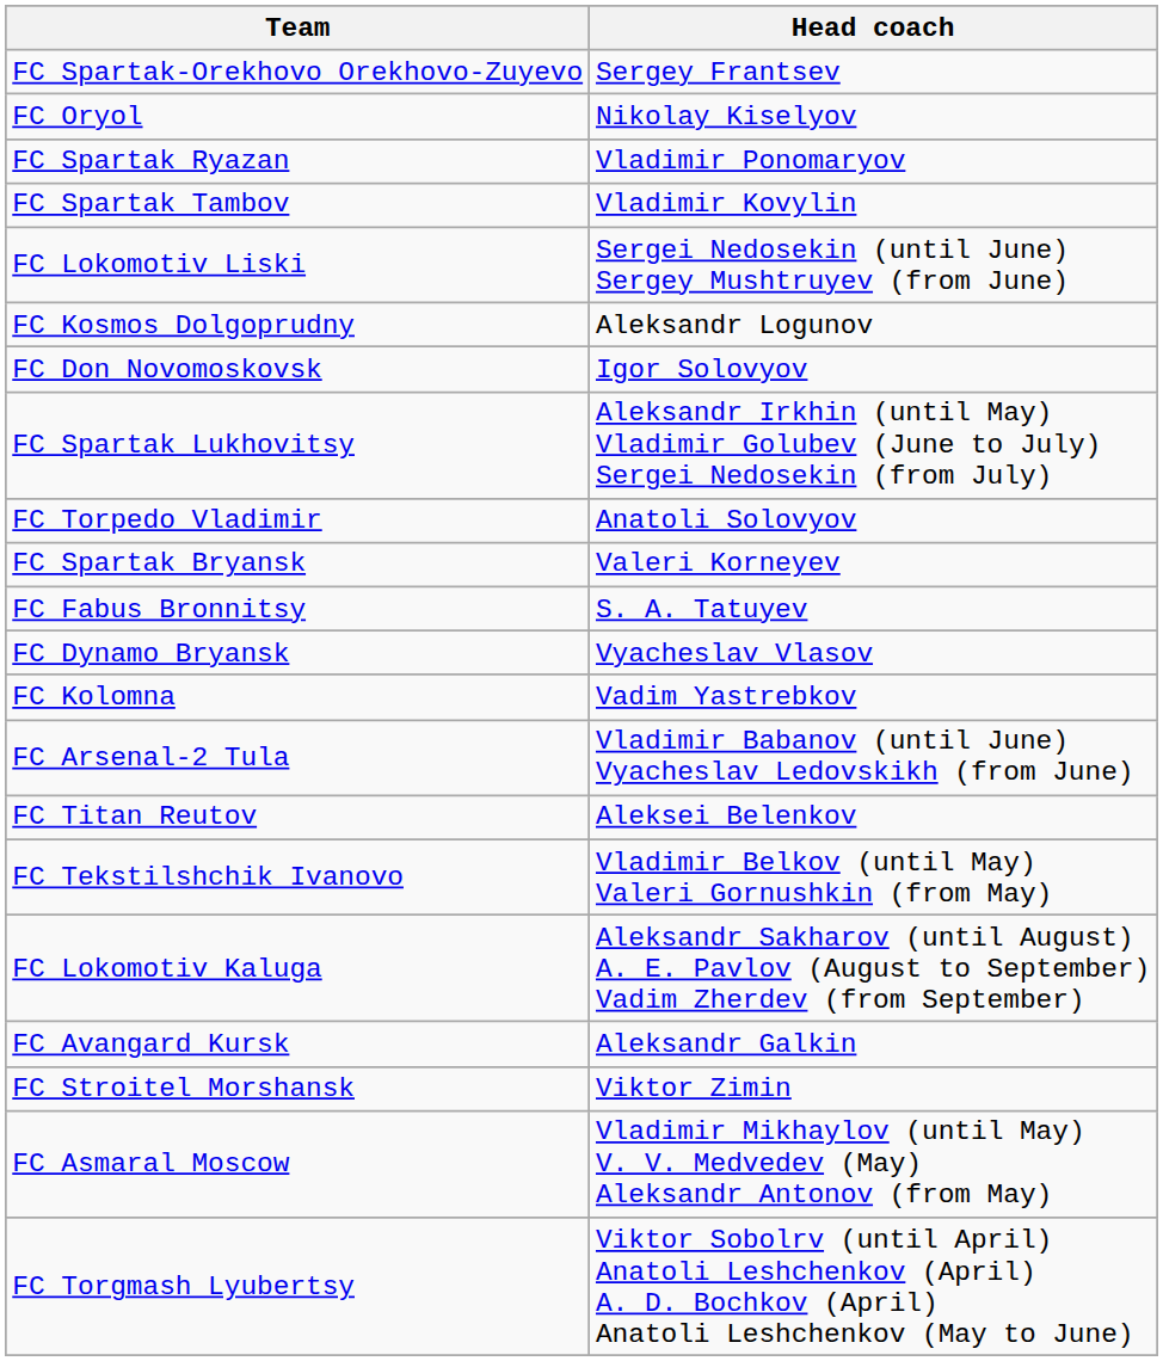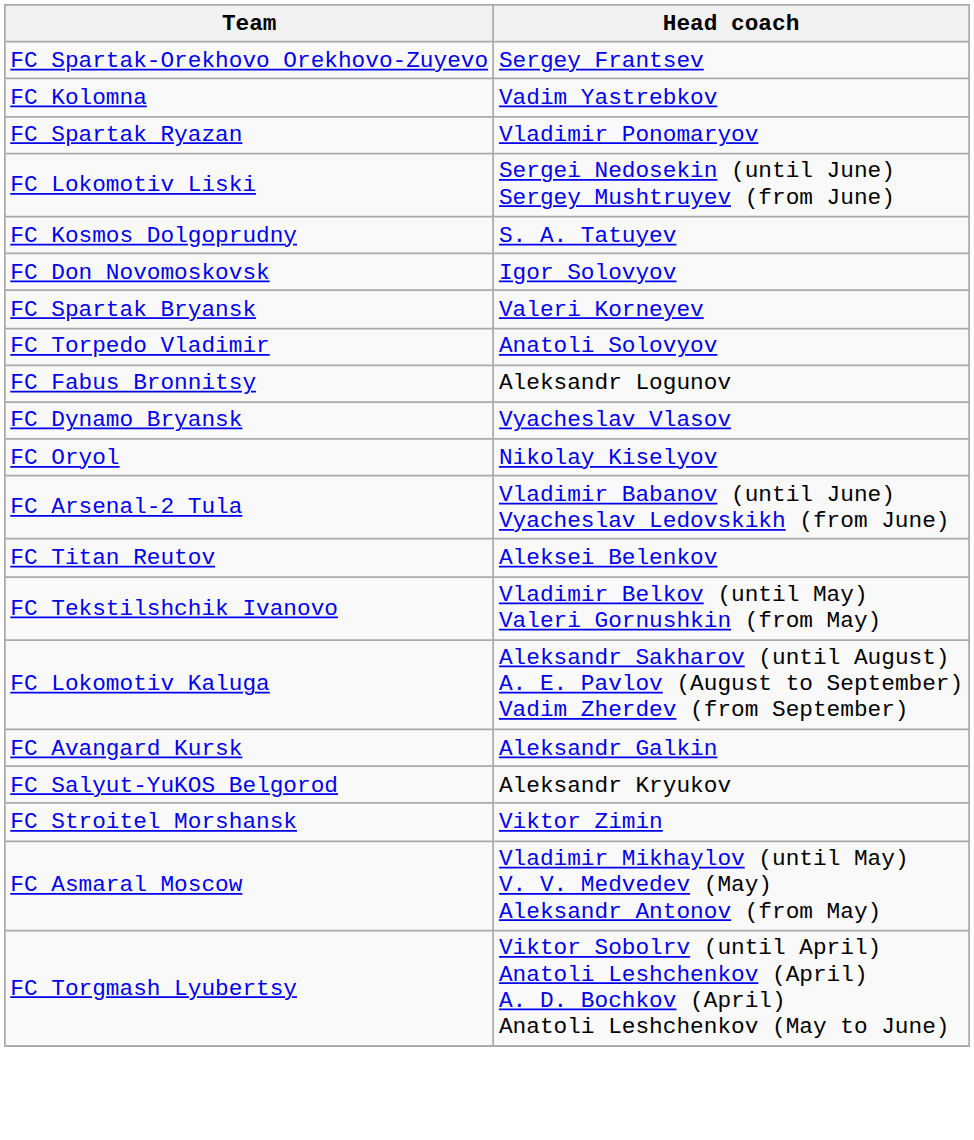rows swapped: FC Oryol <-> FC Kolomna
- row: FC Spartak Tambov | Vladimir Kovylin
FC Kosmos Dolgoprudny | Head coach: Aleksandr Logunov -> S. A. Tatuyev
- row: FC Spartak Lukhovitsy | Aleksandr Irkhin (until May) Vladimir Golubev (June to July) Sergei Nedosekin (from July)
rows swapped: FC Spartak Bryansk <-> FC Torpedo Vladimir
FC Fabus Bronnitsy | Head coach: S. A. Tatuyev -> Aleksandr Logunov
+ row: FC Salyut-YuKOS Belgorod | Aleksandr Kryukov
